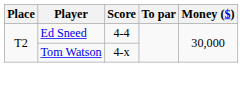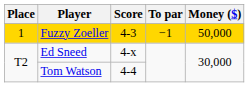+ row: 1 | Fuzzy Zoeller | 4-3 | −1 | 50,000
Ed Sneed | Score: 4-4 -> 4-x
Tom Watson | Score: 4-x -> 4-4
